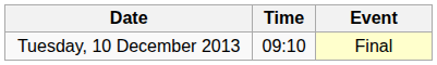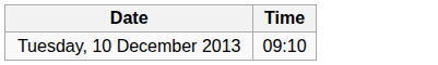- column: Event | Final
